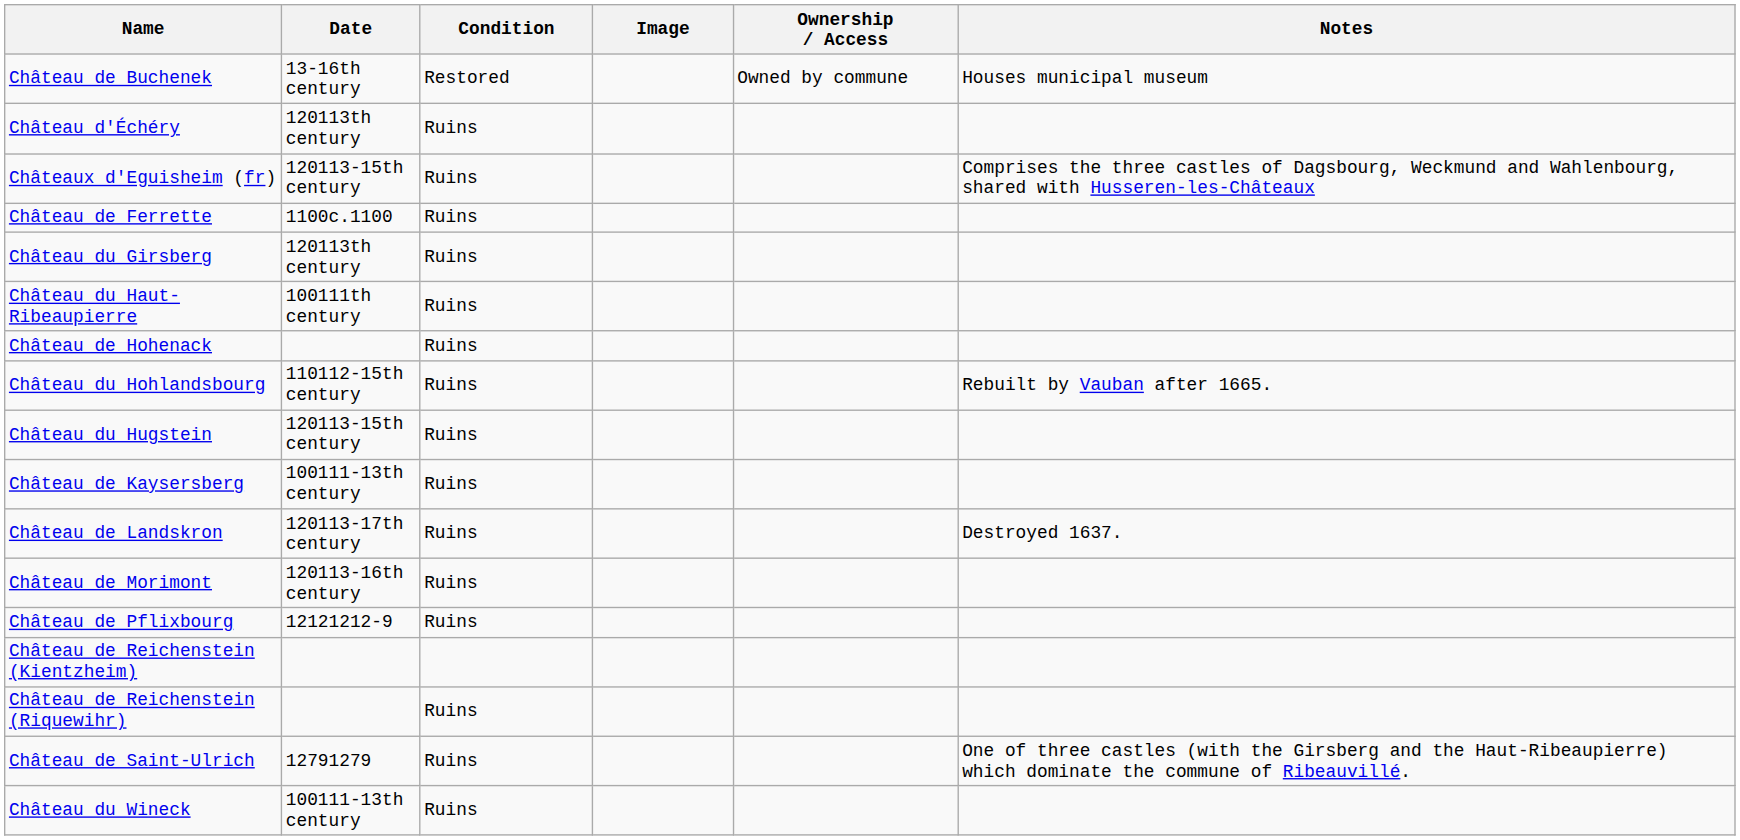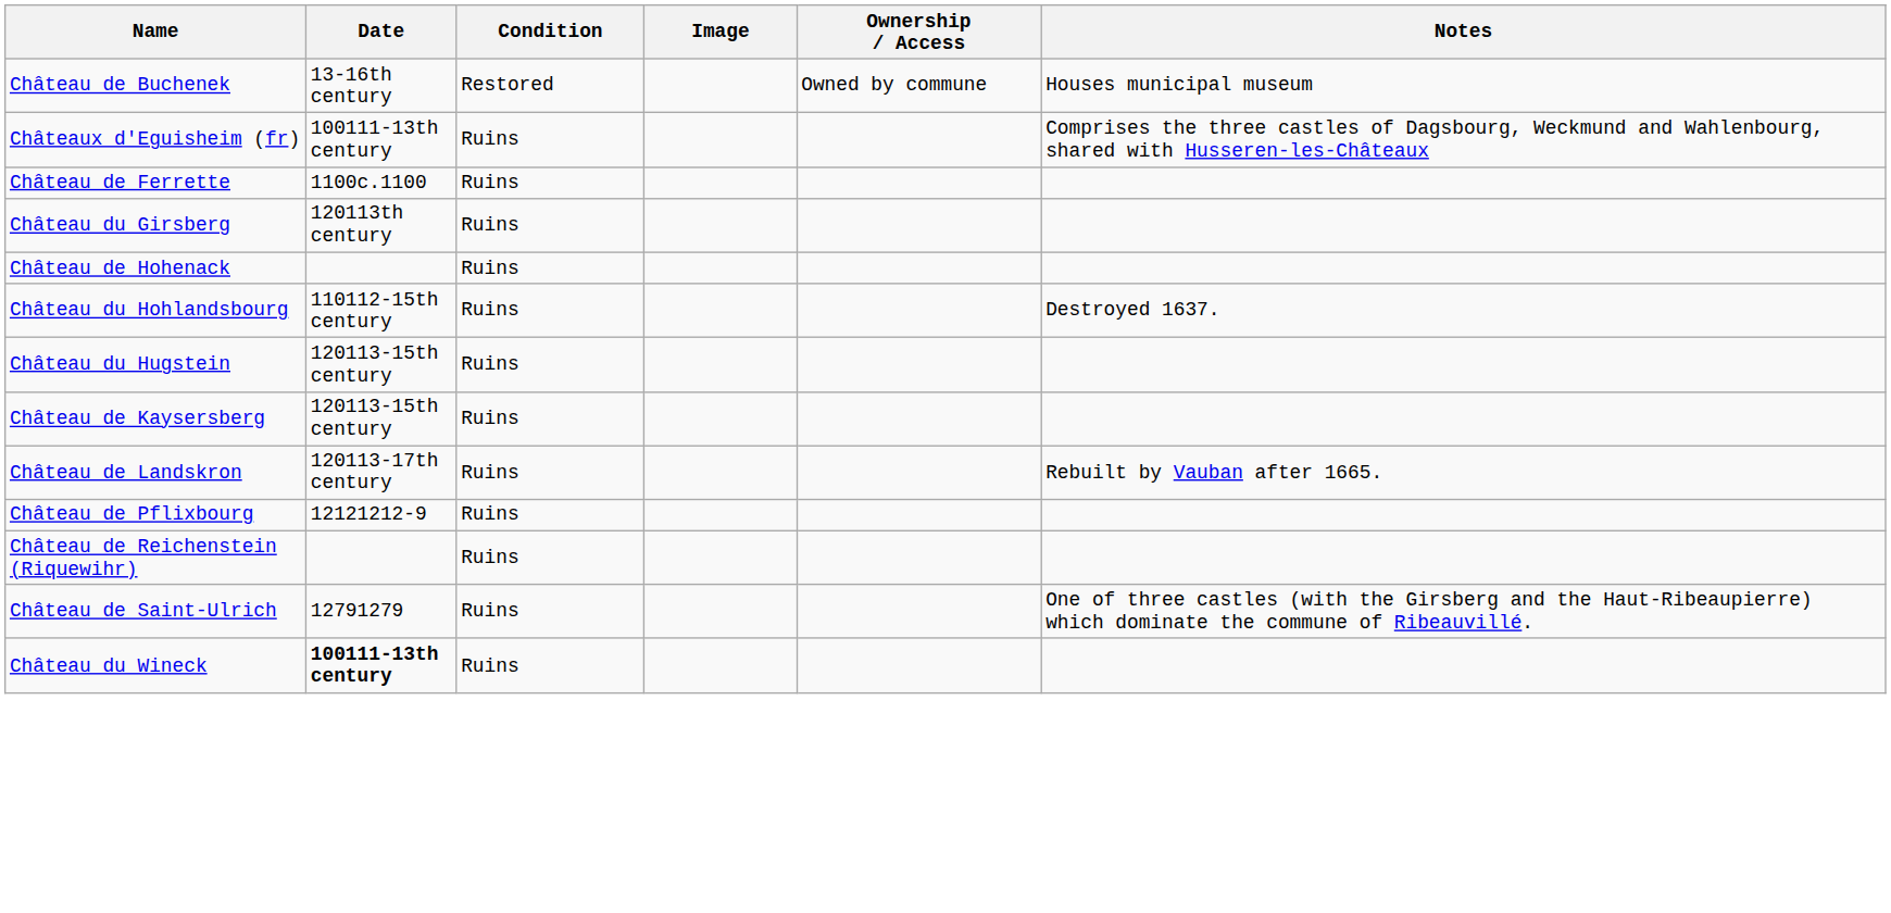- row: Château d'Échéry | 120113th century | Ruins
Châteaux d'Eguisheim (fr) | Date: 120113-15th century -> 100111-13th century
- row: Château du Haut-Ribeaupierre | 100111th century | Ruins
Château du Hohlandsbourg | Notes: Rebuilt by Vauban after 1665. -> Destroyed 1637.
Château de Kaysersberg | Date: 100111-13th century -> 120113-15th century
Château de Landskron | Notes: Destroyed 1637. -> Rebuilt by Vauban after 1665.
- row: Château de Morimont | 120113-16th century | Ruins
- row: Château de Reichenstein (Kientzheim)
Château du Wineck | Date: normal -> bold
